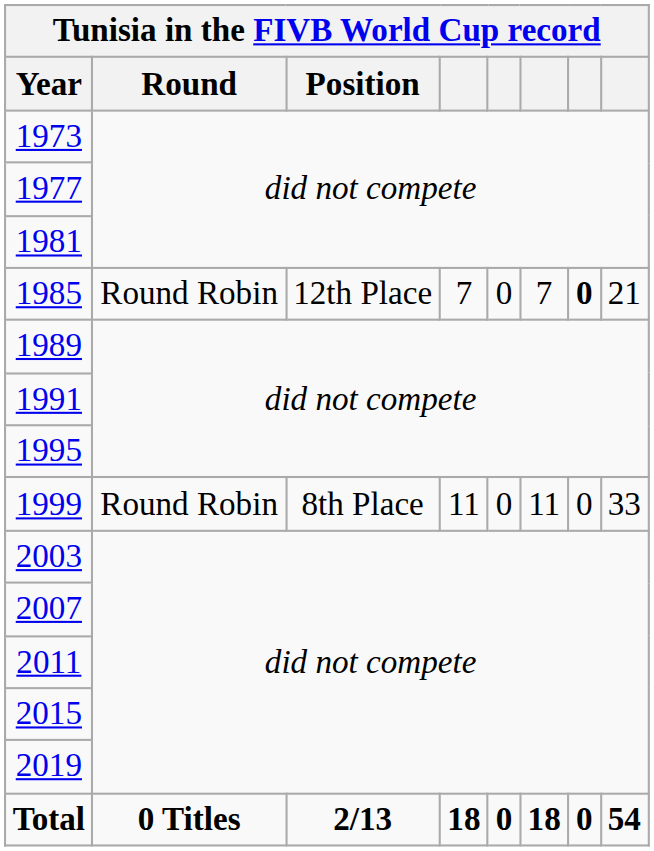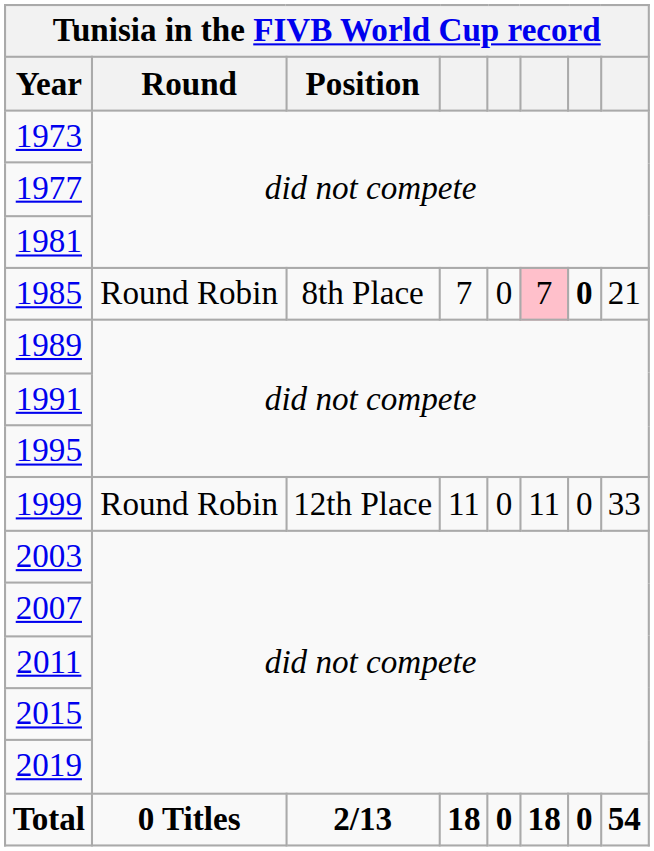1985 | Position: 12th Place -> 8th Place
1985 | column 6: no background -> pink background
1999 | Position: 8th Place -> 12th Place
